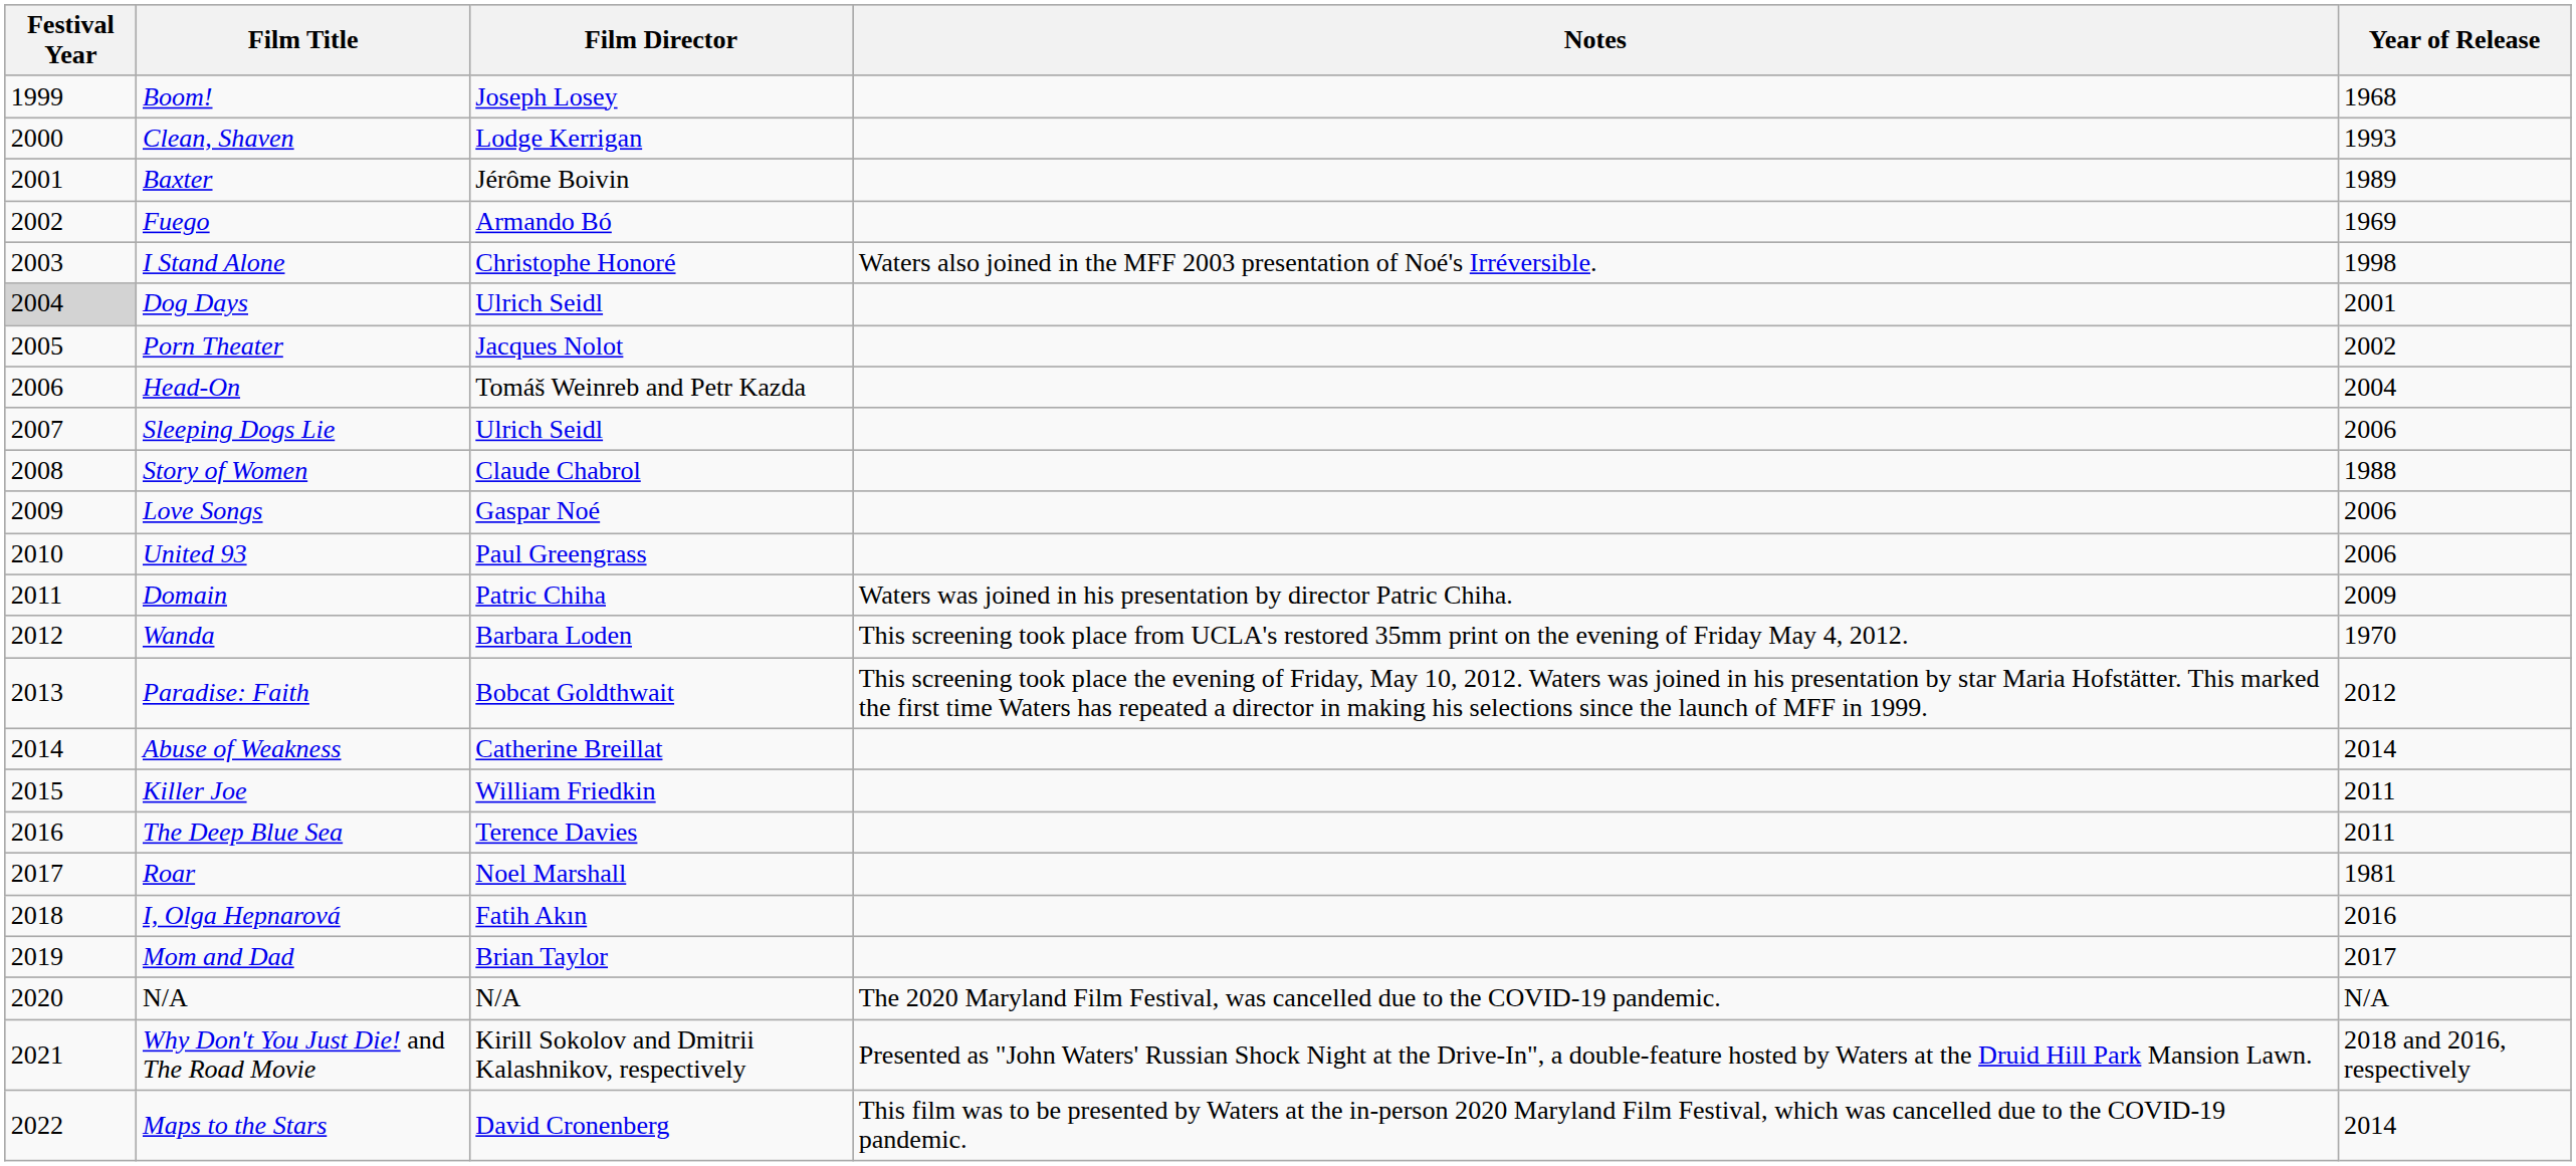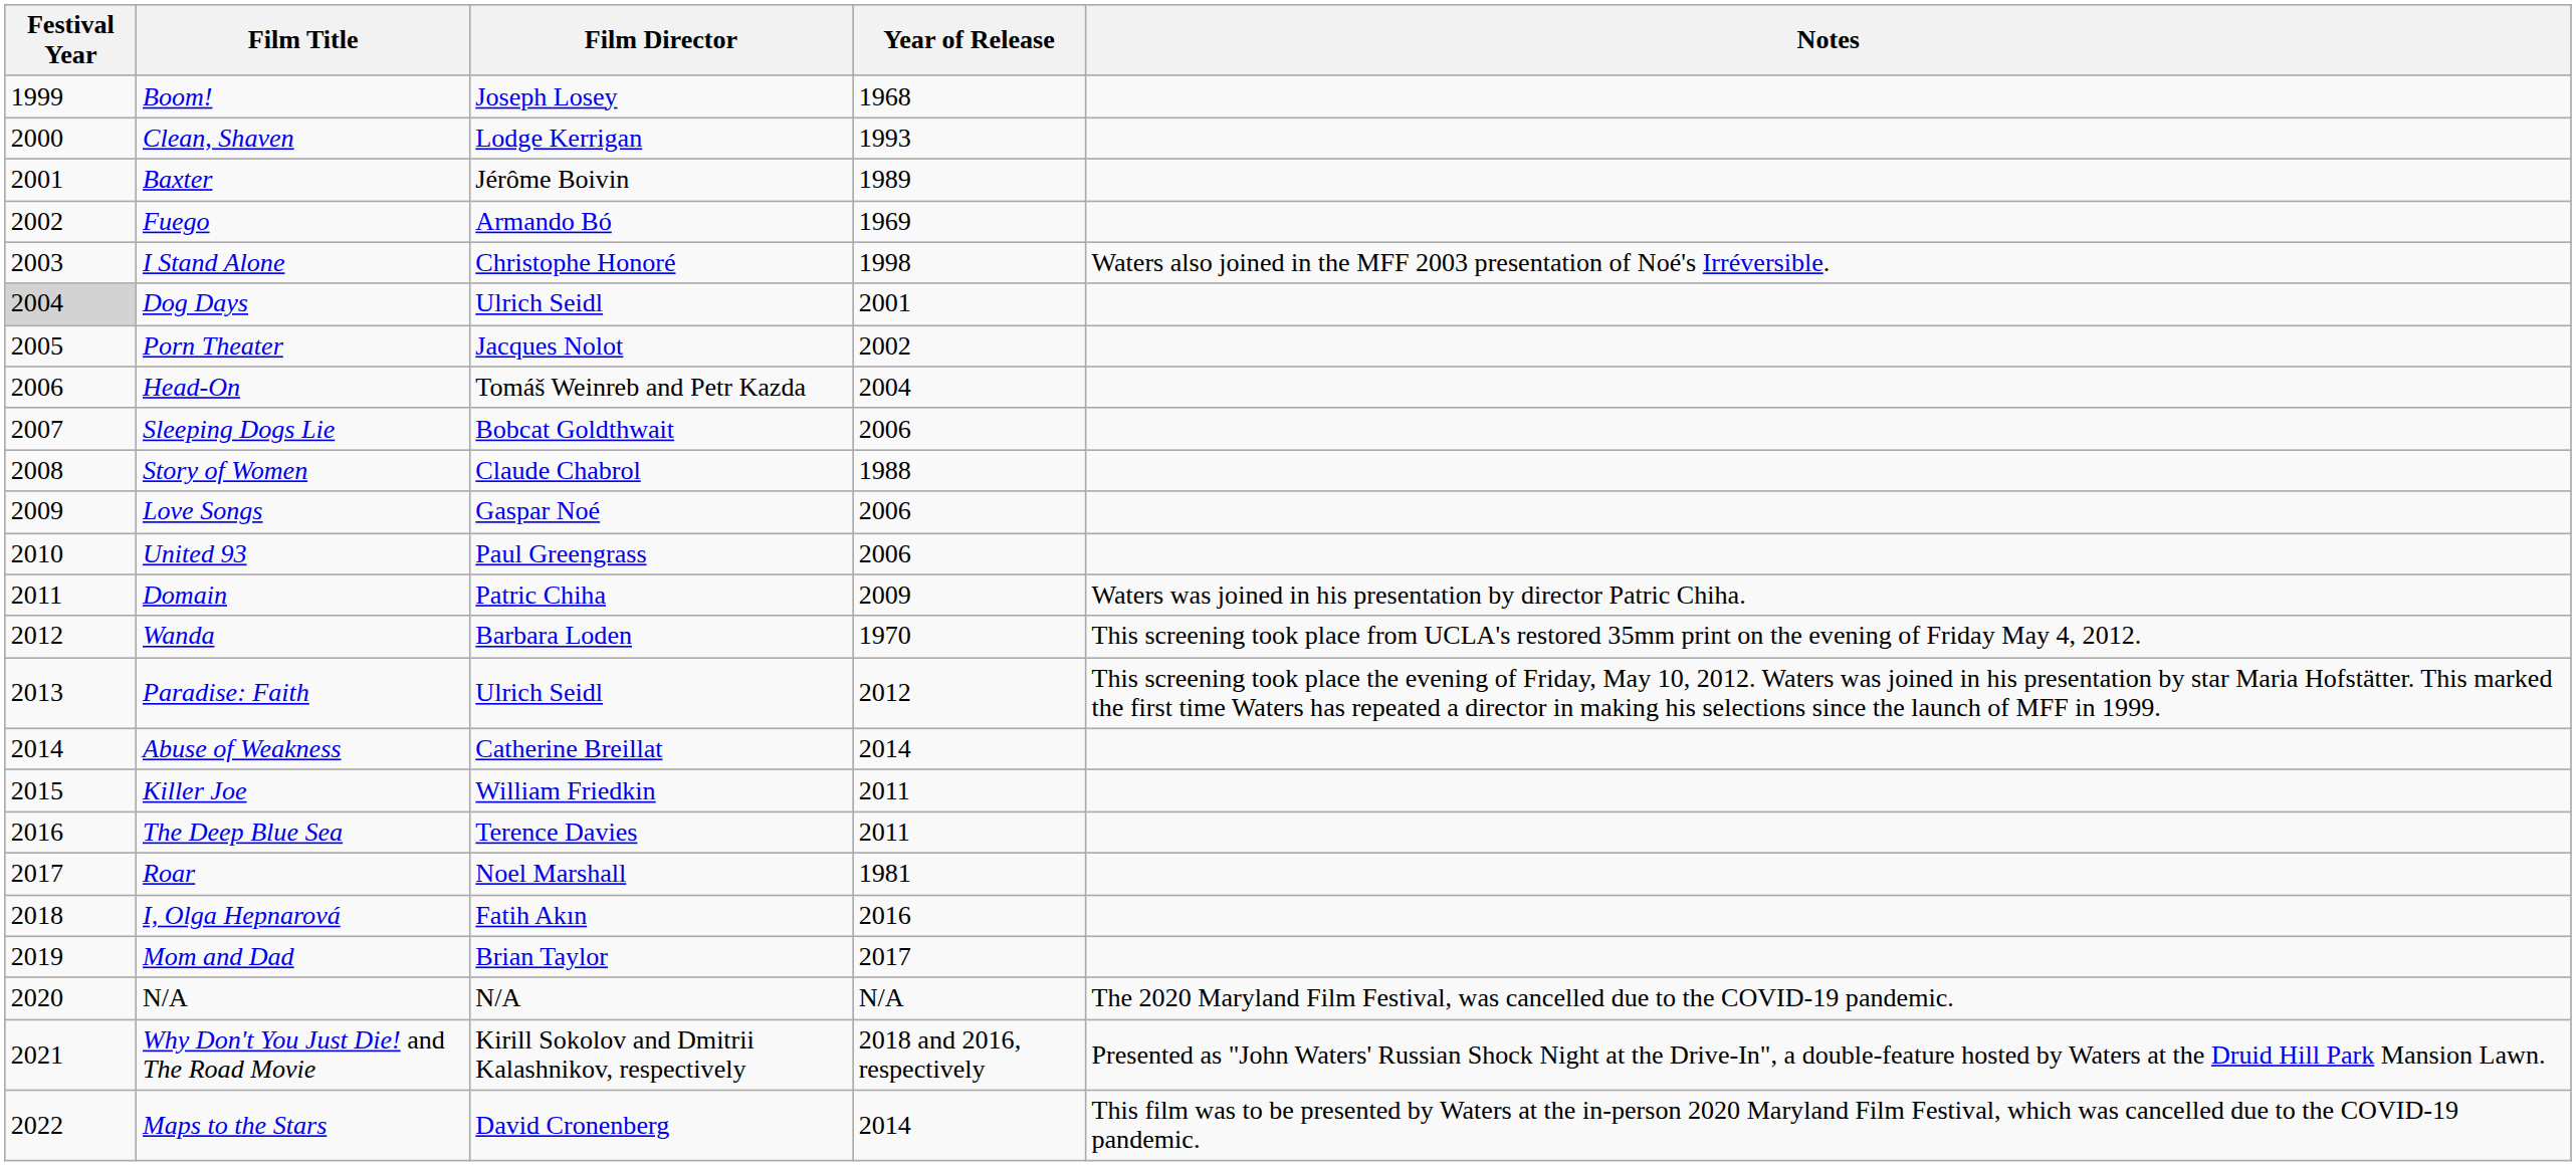columns swapped: Year of Release <-> Notes
Sleeping Dogs Lie | Film Director: Ulrich Seidl -> Bobcat Goldthwait
Paradise: Faith | Film Director: Bobcat Goldthwait -> Ulrich Seidl
